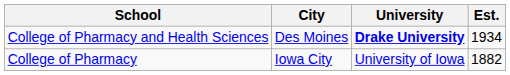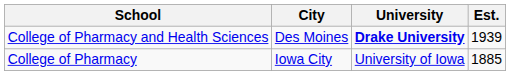College of Pharmacy and Health Sciences | Est.: 1934 -> 1939
College of Pharmacy | Est.: 1882 -> 1885
